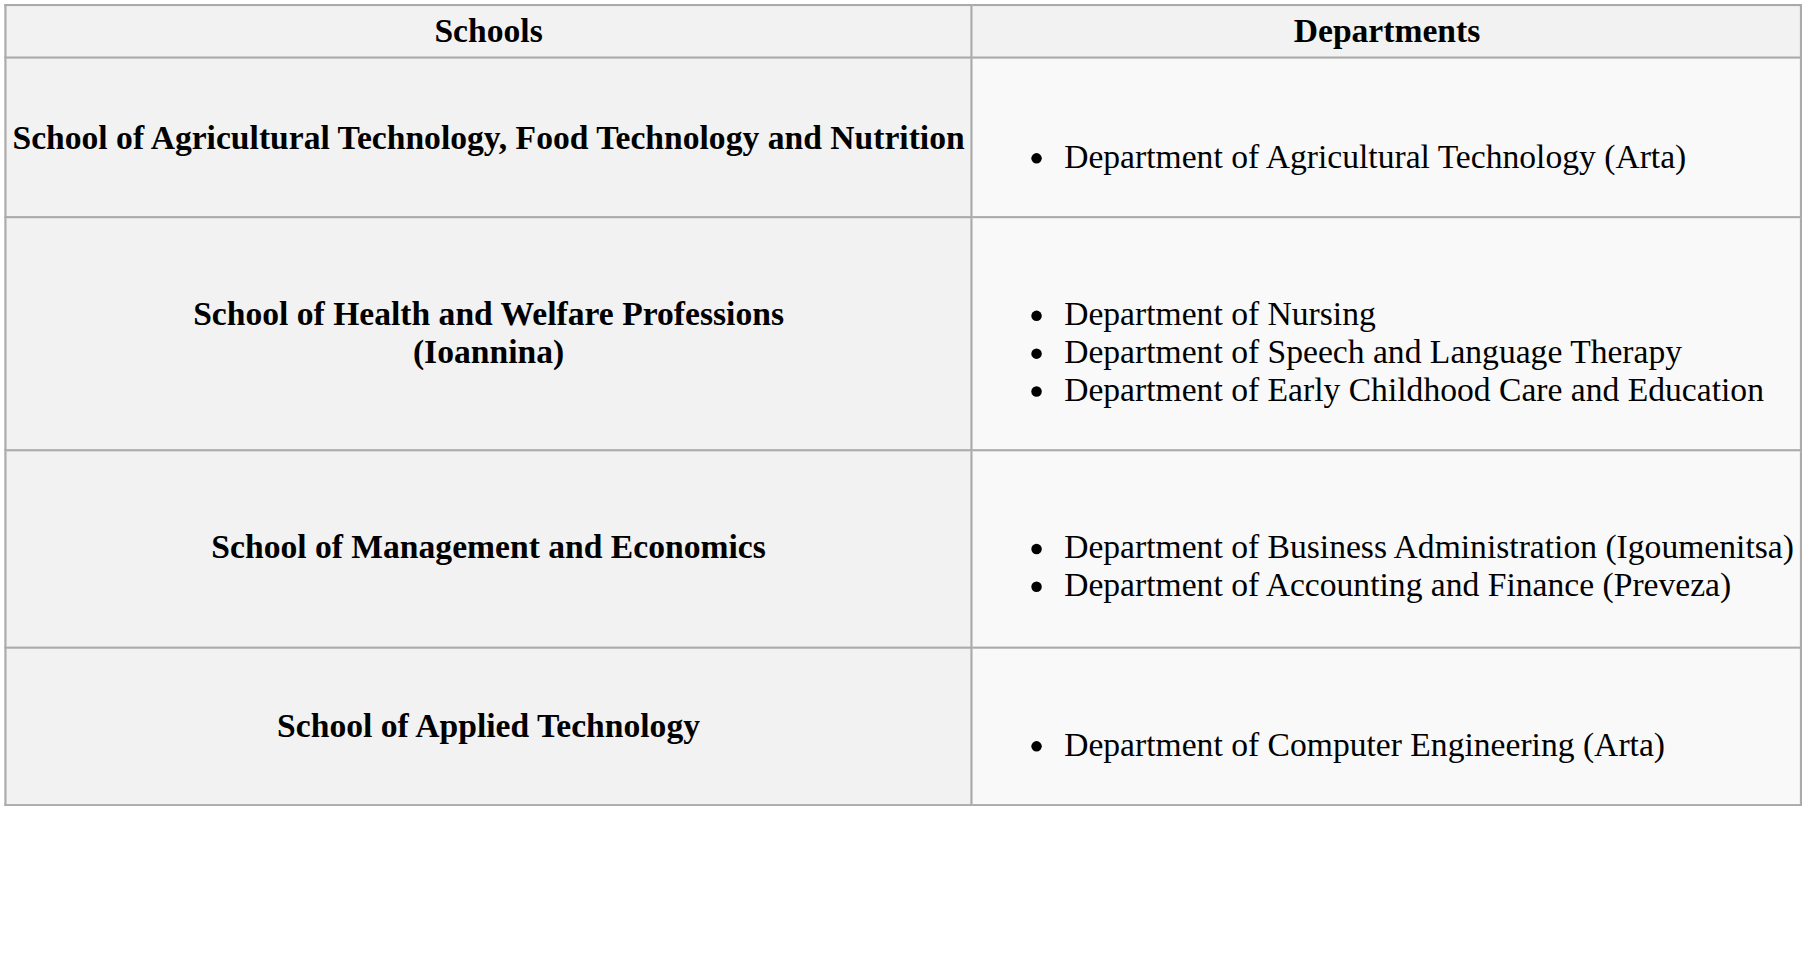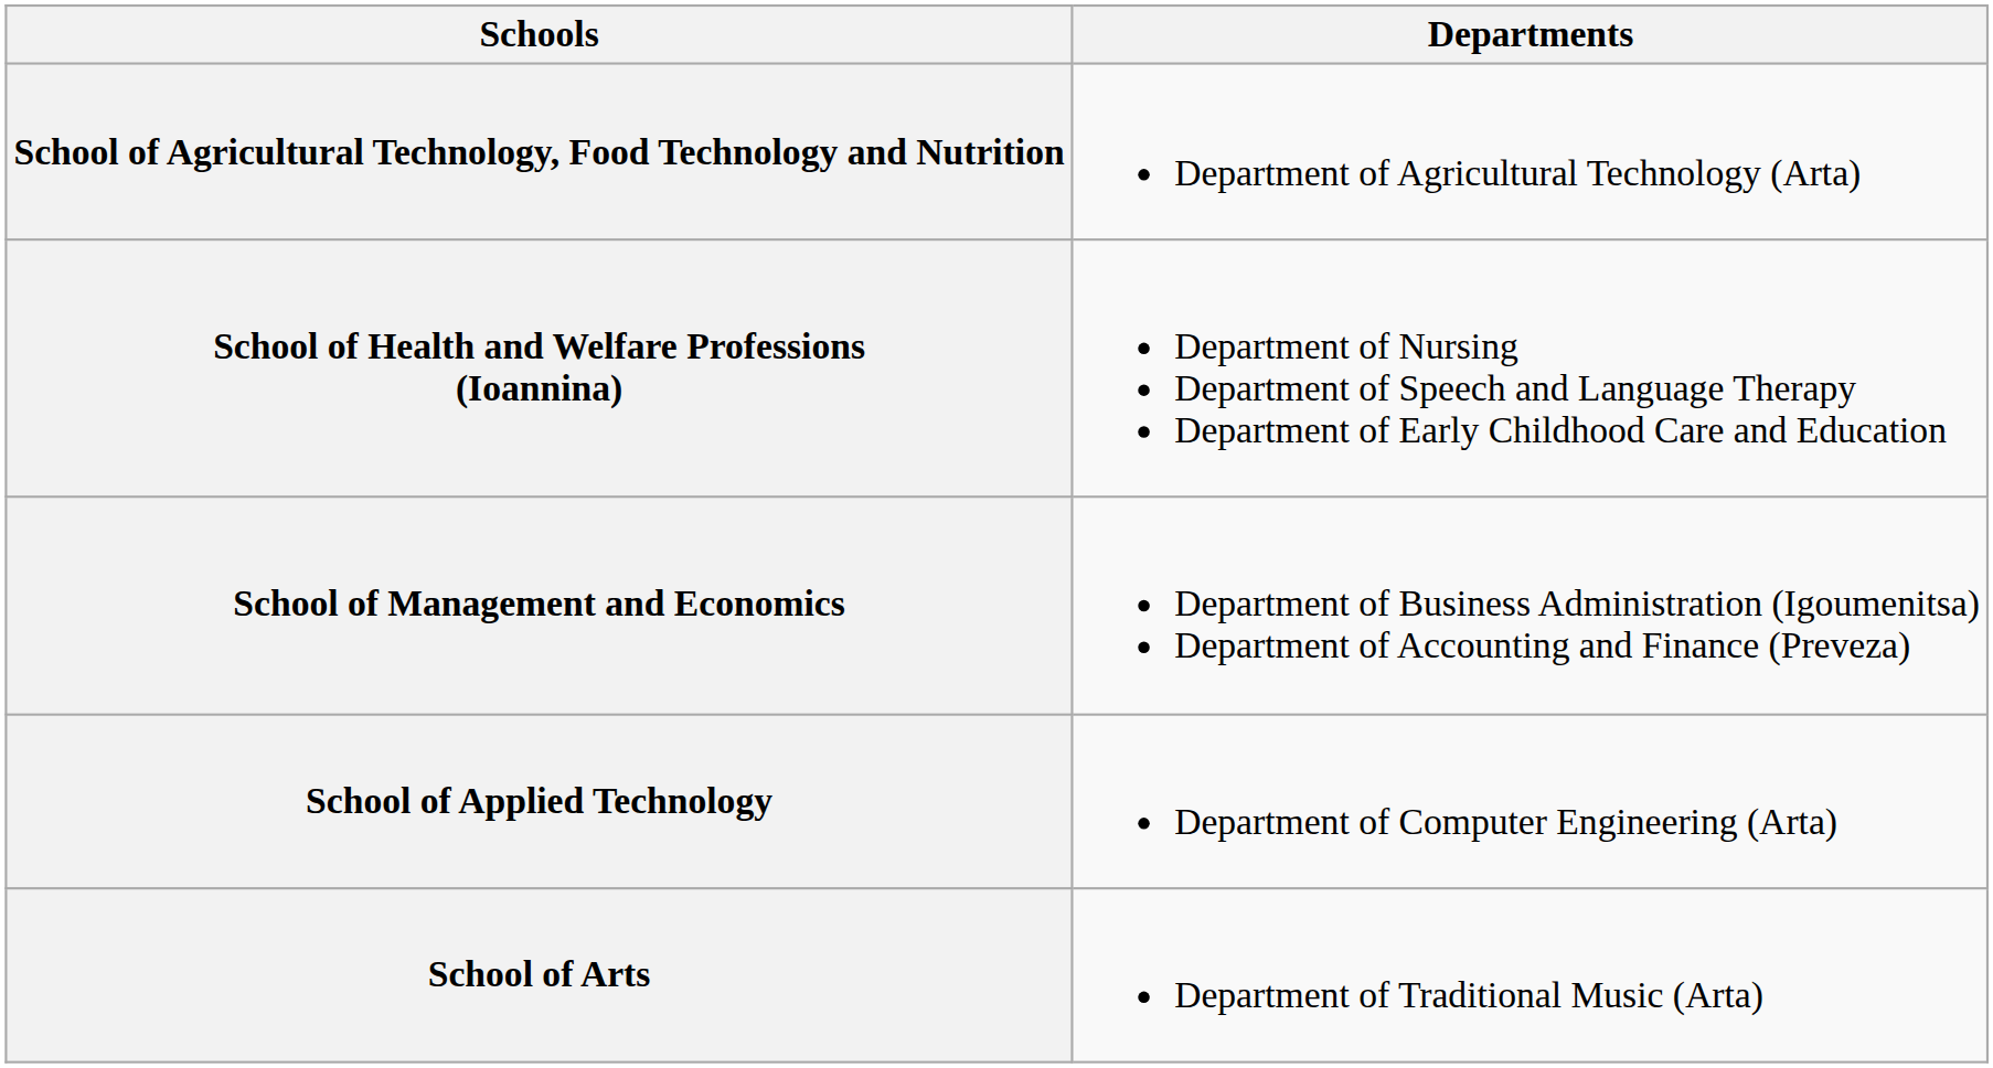+ row: School of Arts | Department of Traditional Music (Arta)
